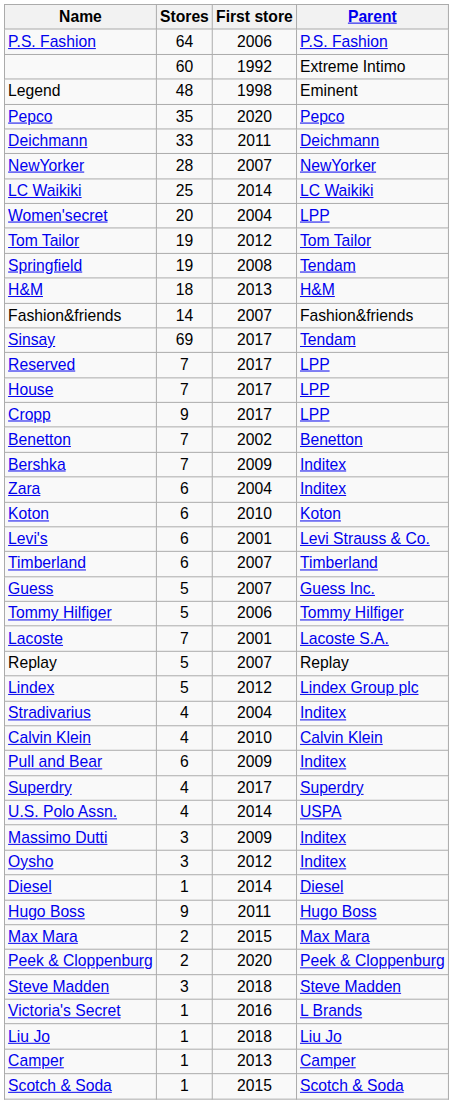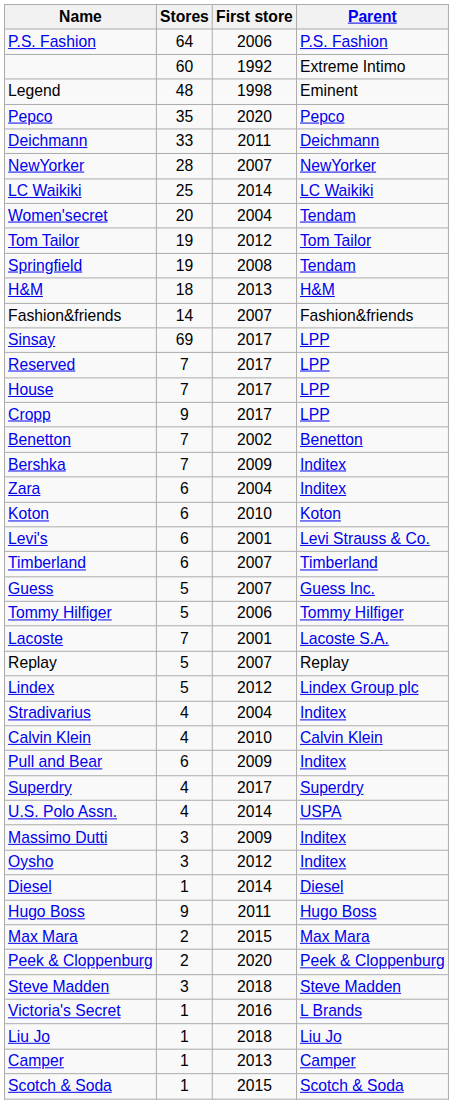Women'secret | Parent: LPP -> Tendam
Sinsay | Parent: Tendam -> LPP
